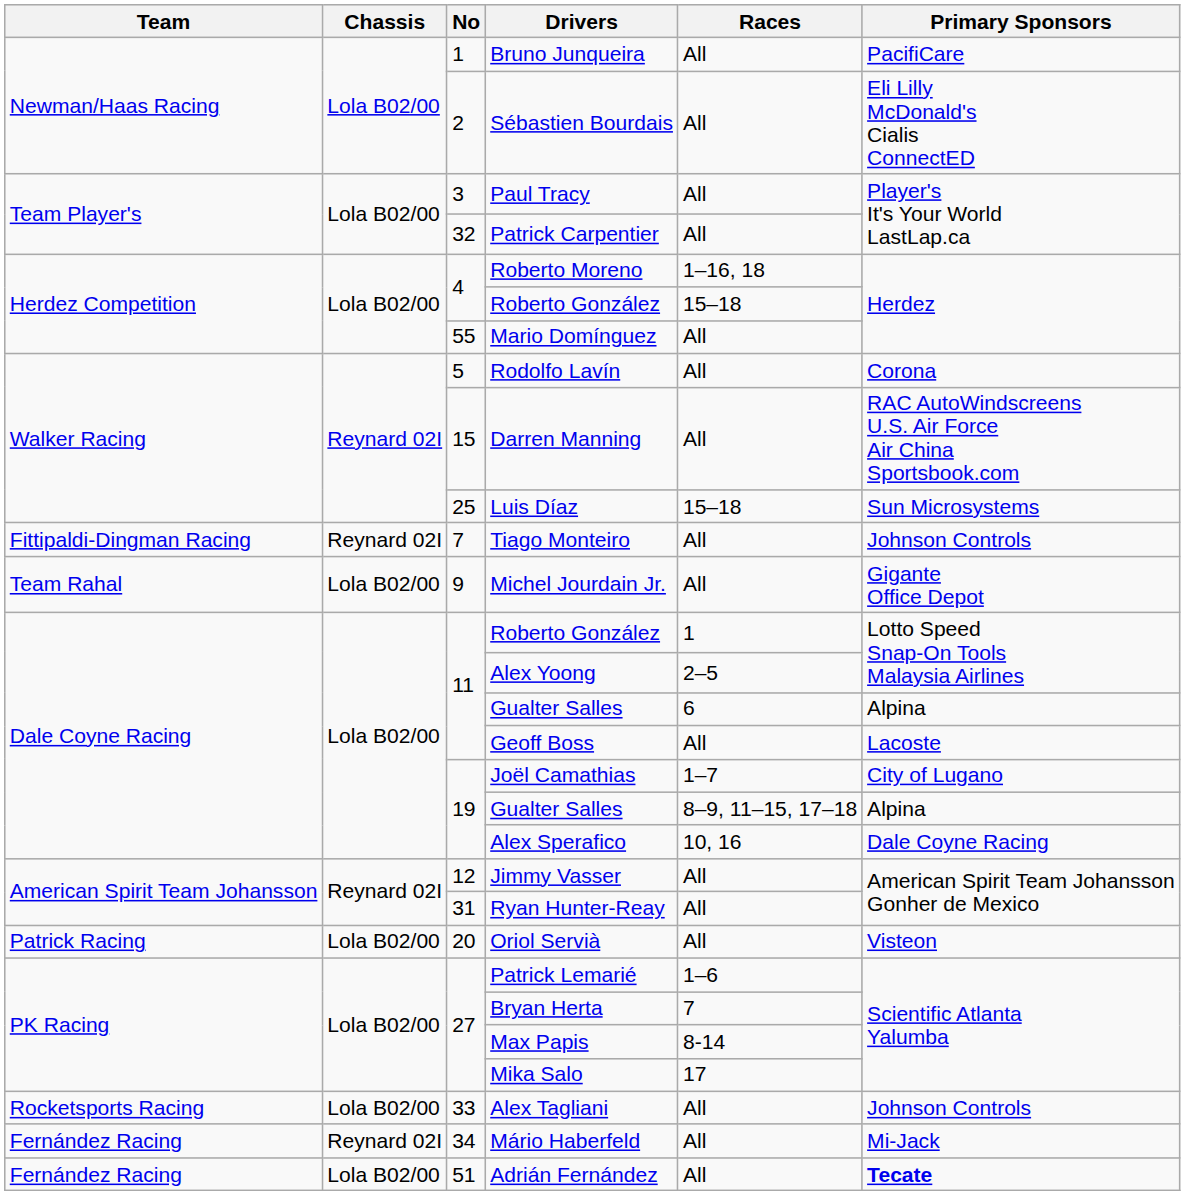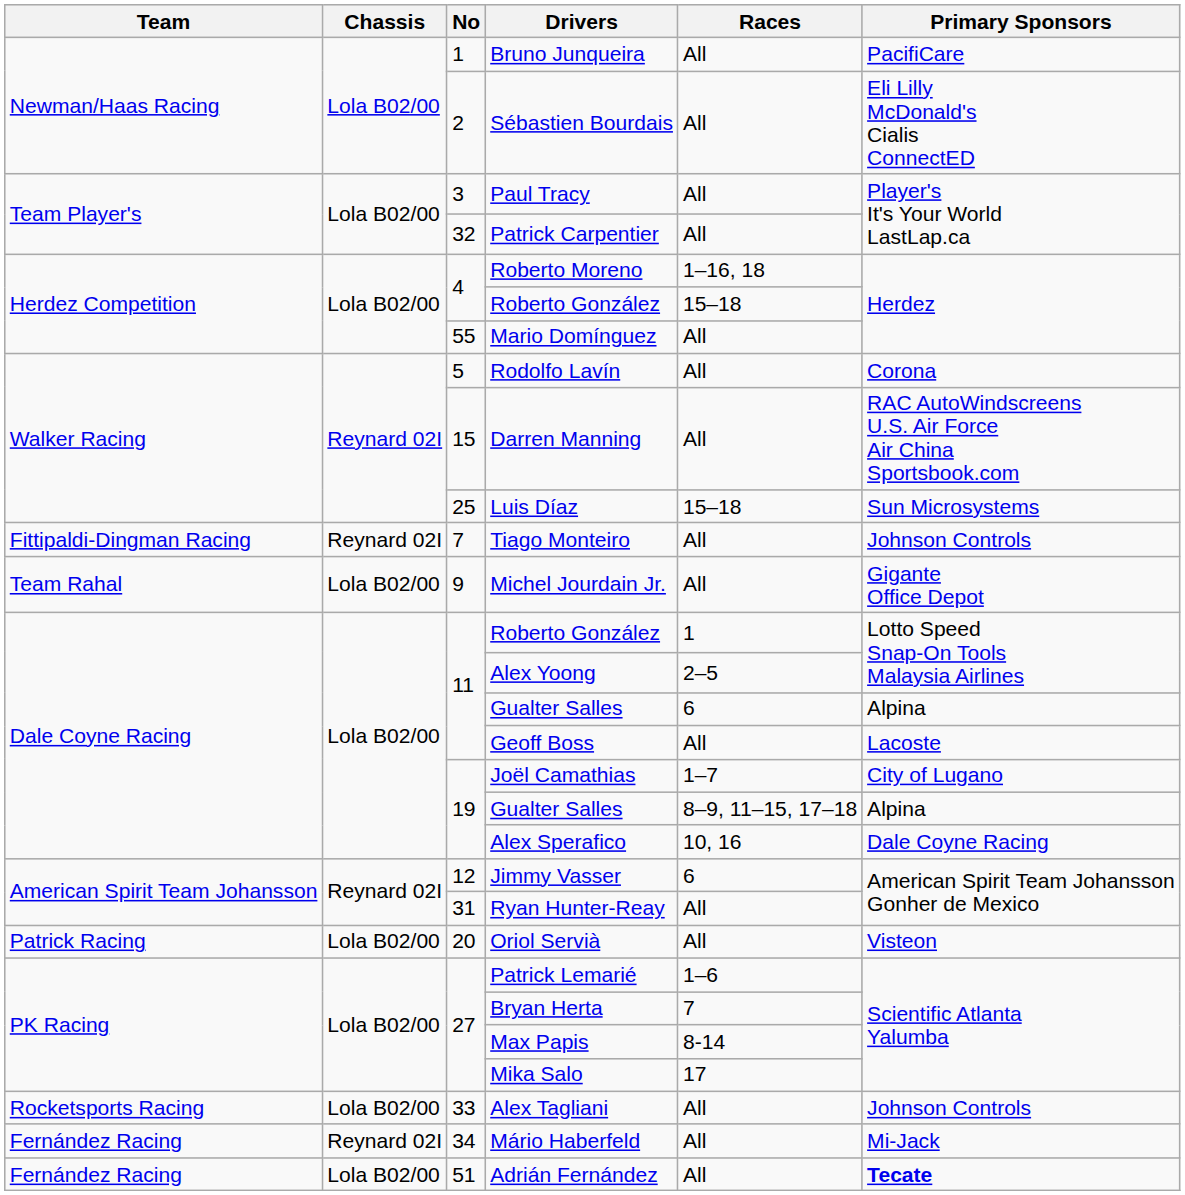Jimmy Vasser | Races: All -> 6
